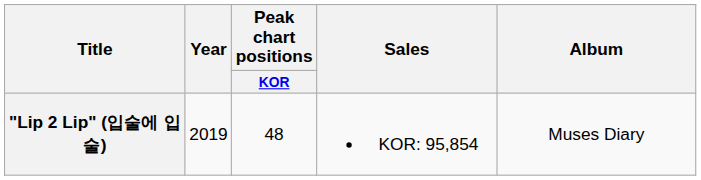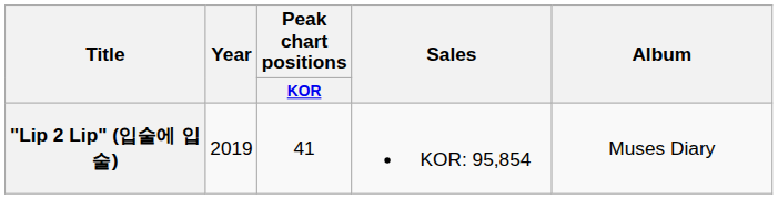"Lip 2 Lip" (입술에 입술) | Peak chart positions / KOR: 48 -> 41
